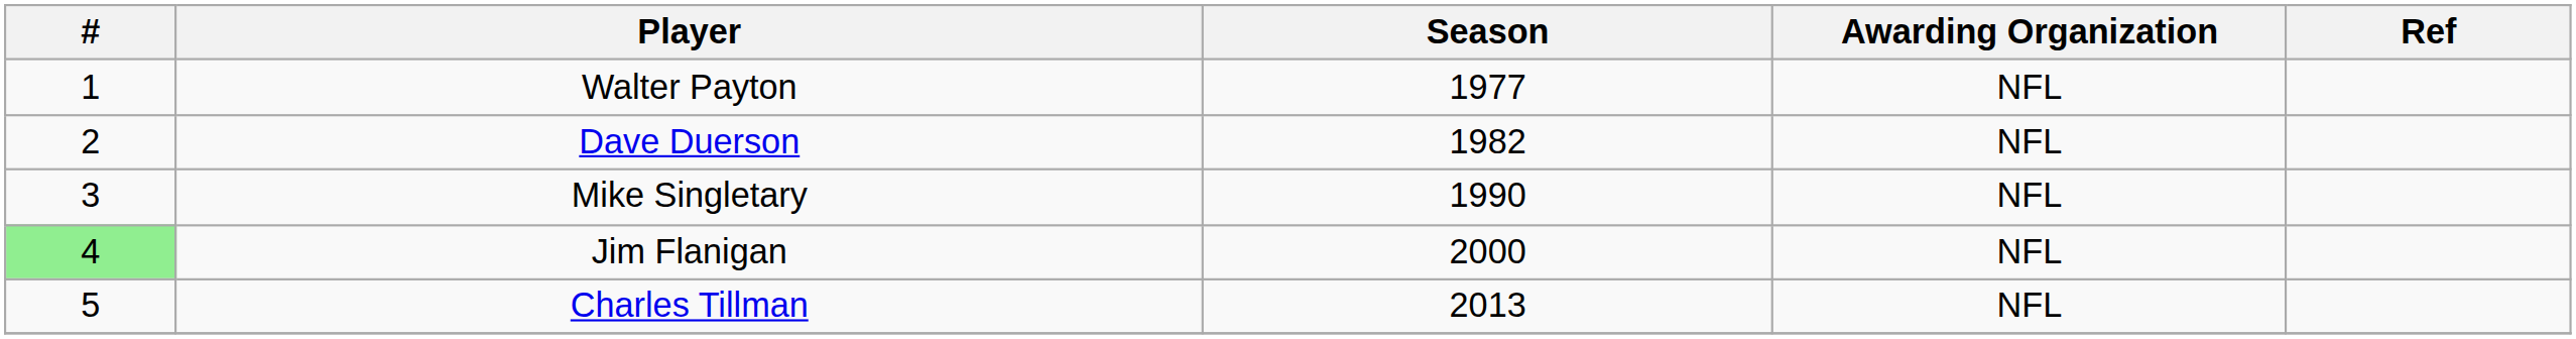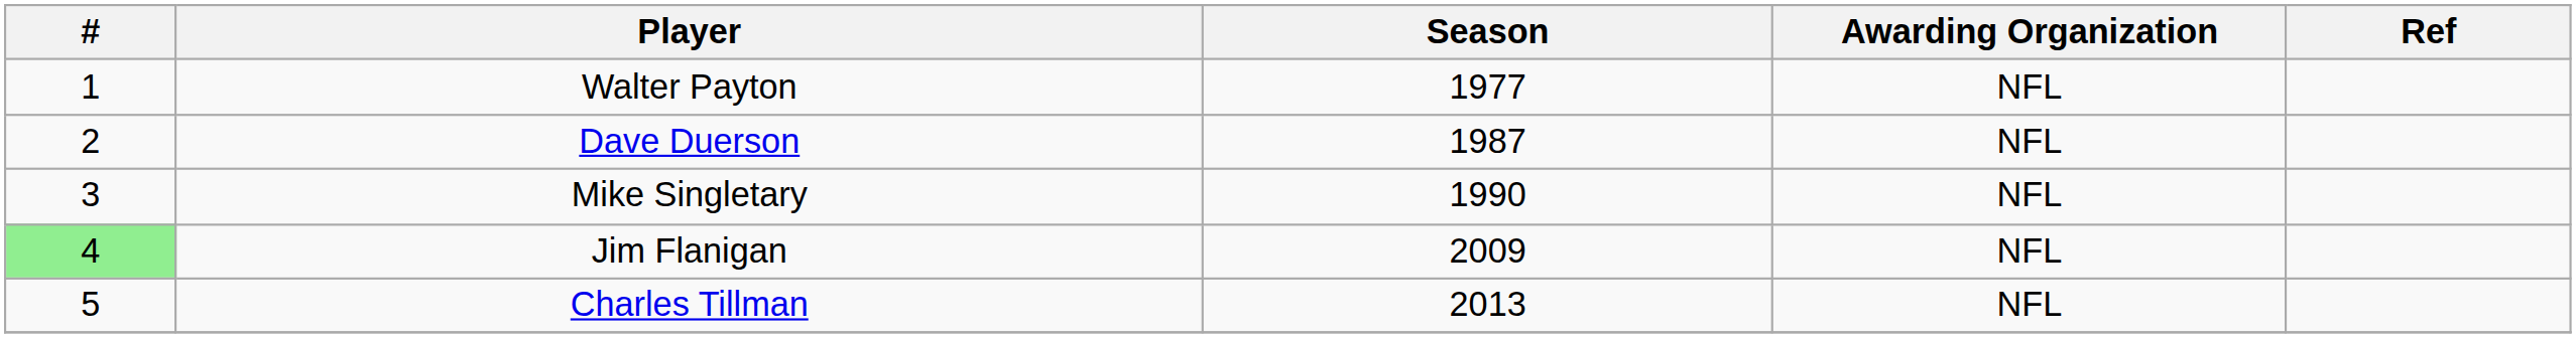Dave Duerson | Season: 1982 -> 1987
Jim Flanigan | Season: 2000 -> 2009
